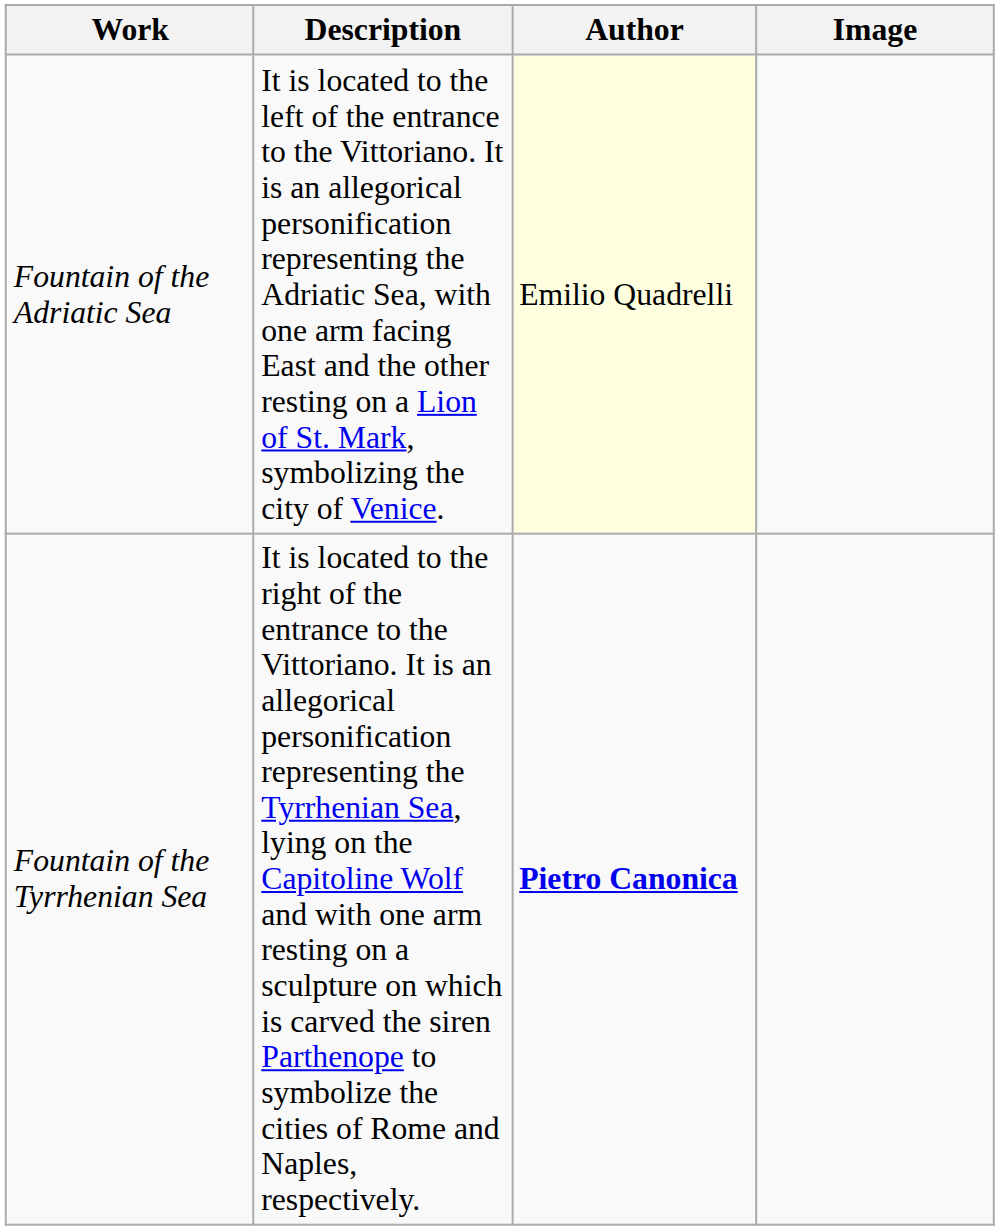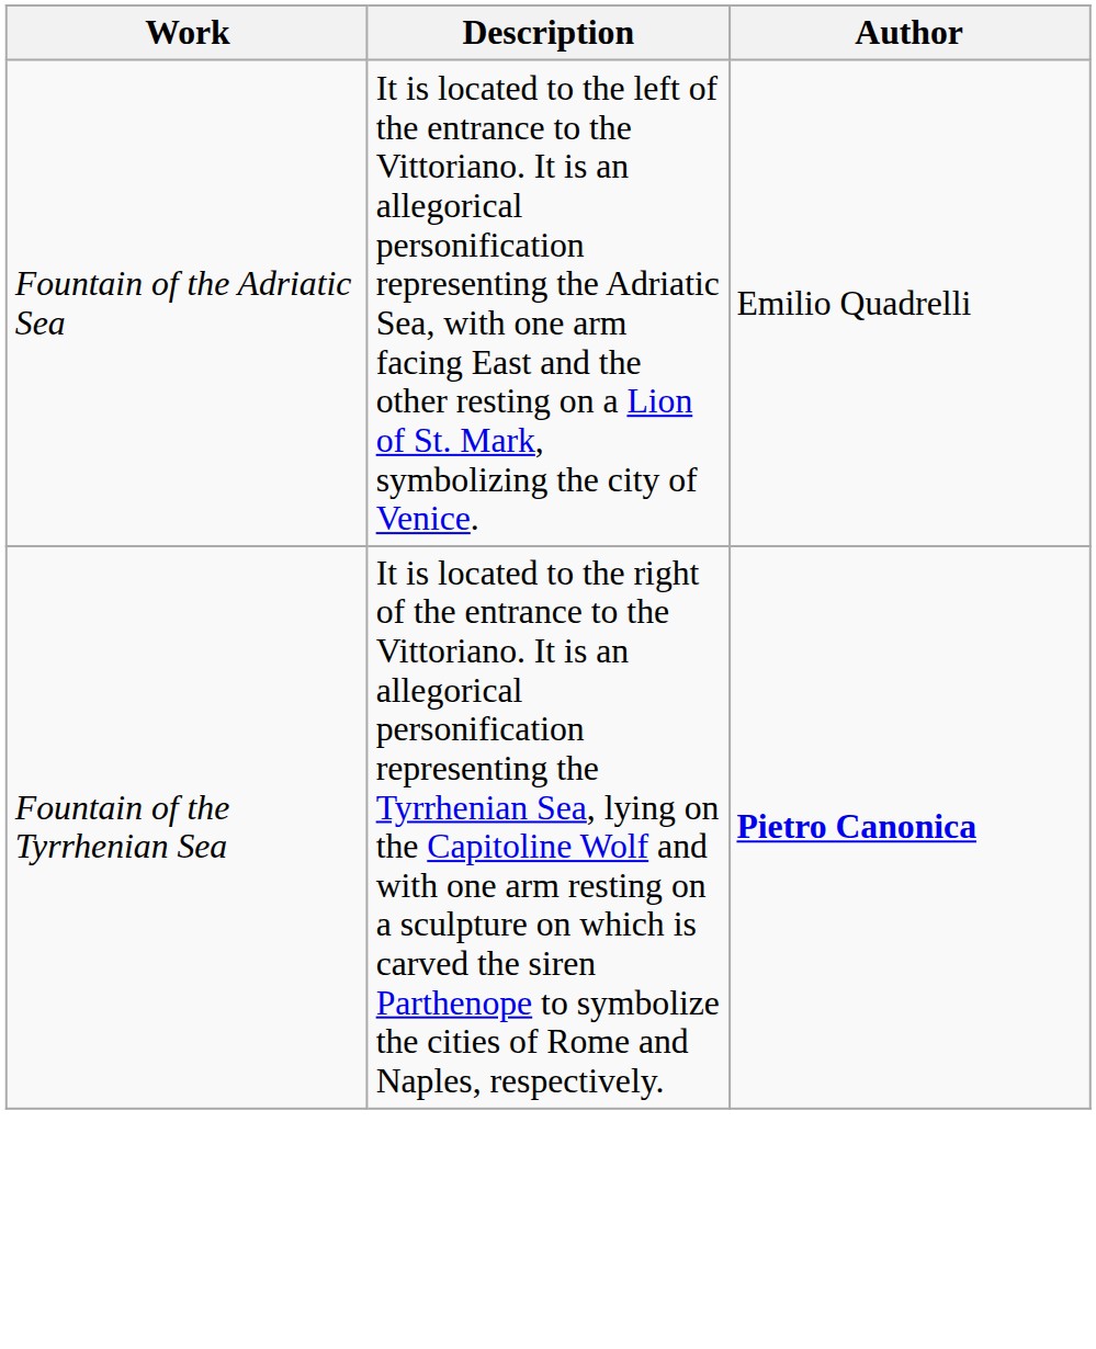- column: Image
Fountain of the Adriatic Sea | Author: lightyellow background -> no background
